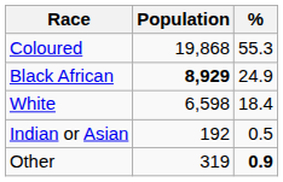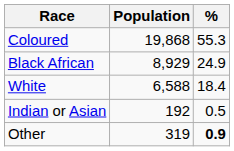Black African | Population: bold -> normal
White | Population: 6,598 -> 6,588
